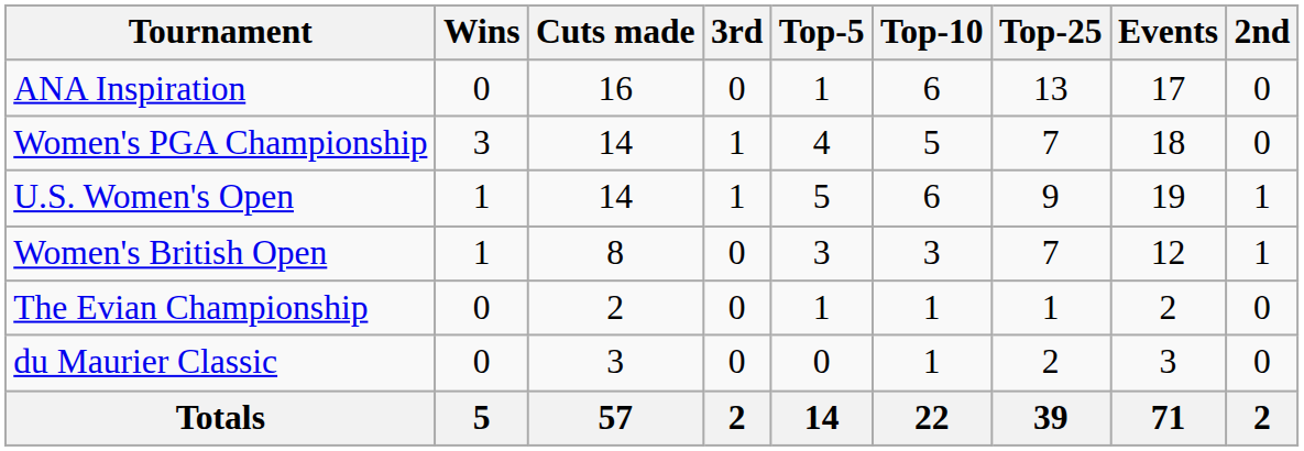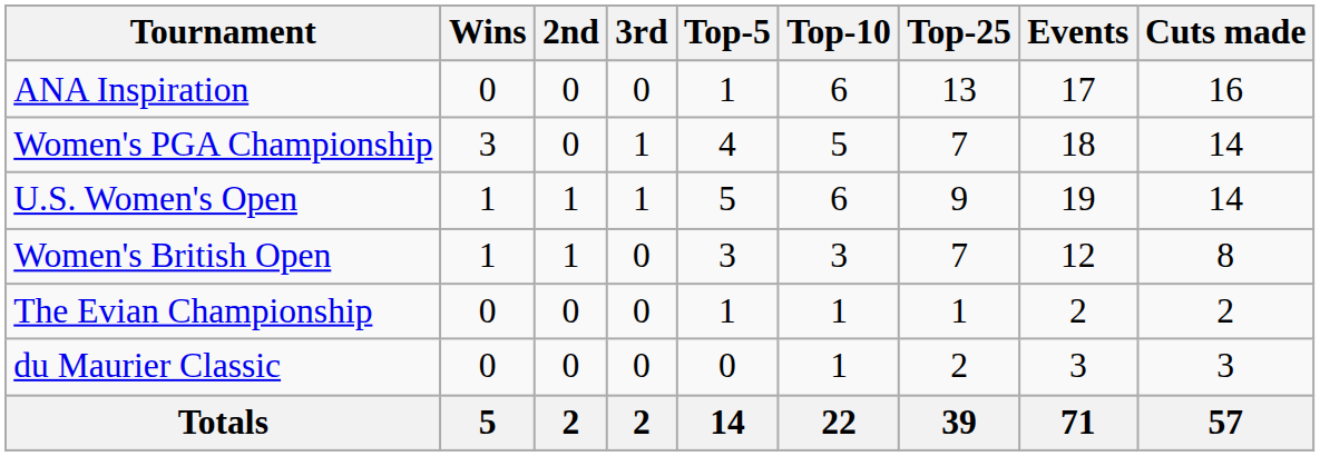columns swapped: 2nd <-> Cuts made
